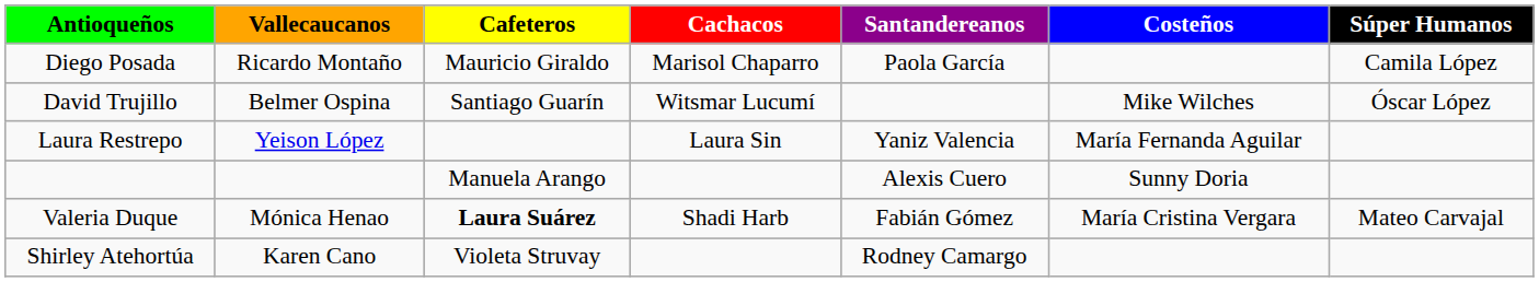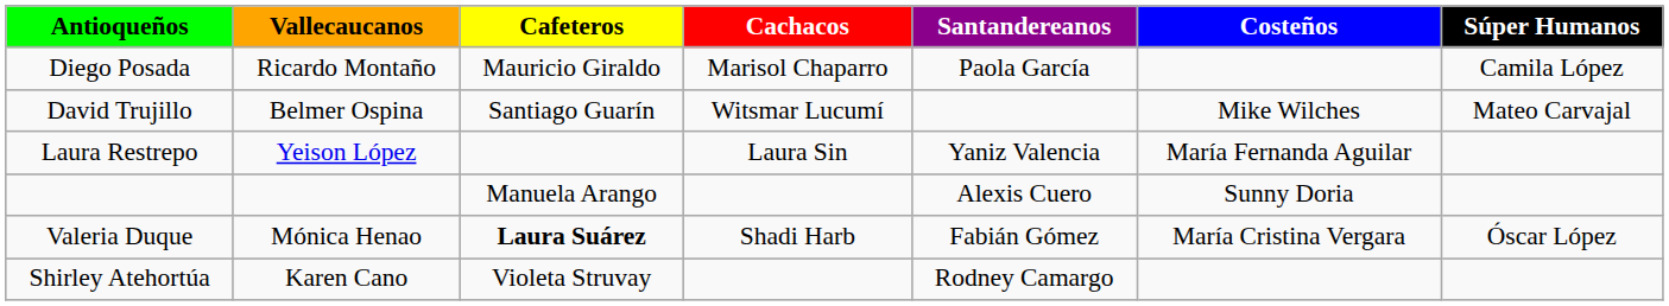David Trujillo | Súper Humanos: Óscar López -> Mateo Carvajal
Valeria Duque | Súper Humanos: Mateo Carvajal -> Óscar López
